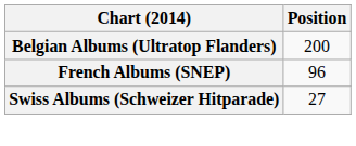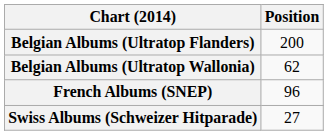+ row: Belgian Albums (Ultratop Wallonia) | 62
